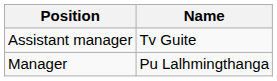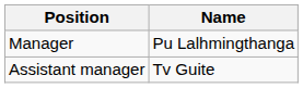rows swapped: Manager <-> Assistant manager
